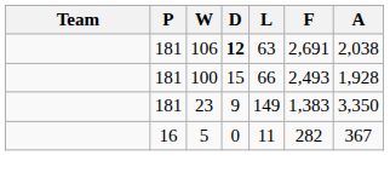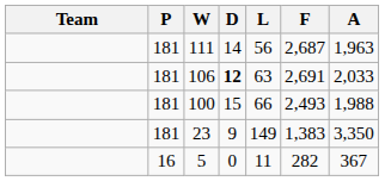+ row: 181 | 111 | 14 | 56 | 2,687 | 1,963
106 | A: 2,038 -> 2,033
100 | A: 1,928 -> 1,988
